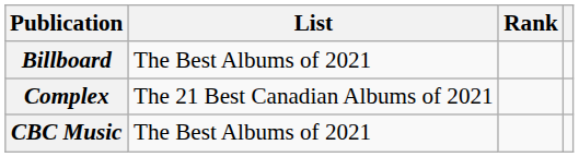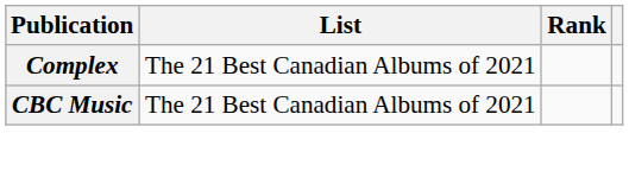- row: Billboard | The Best Albums of 2021
CBC Music | List: The Best Albums of 2021 -> The 21 Best Canadian Albums of 2021
